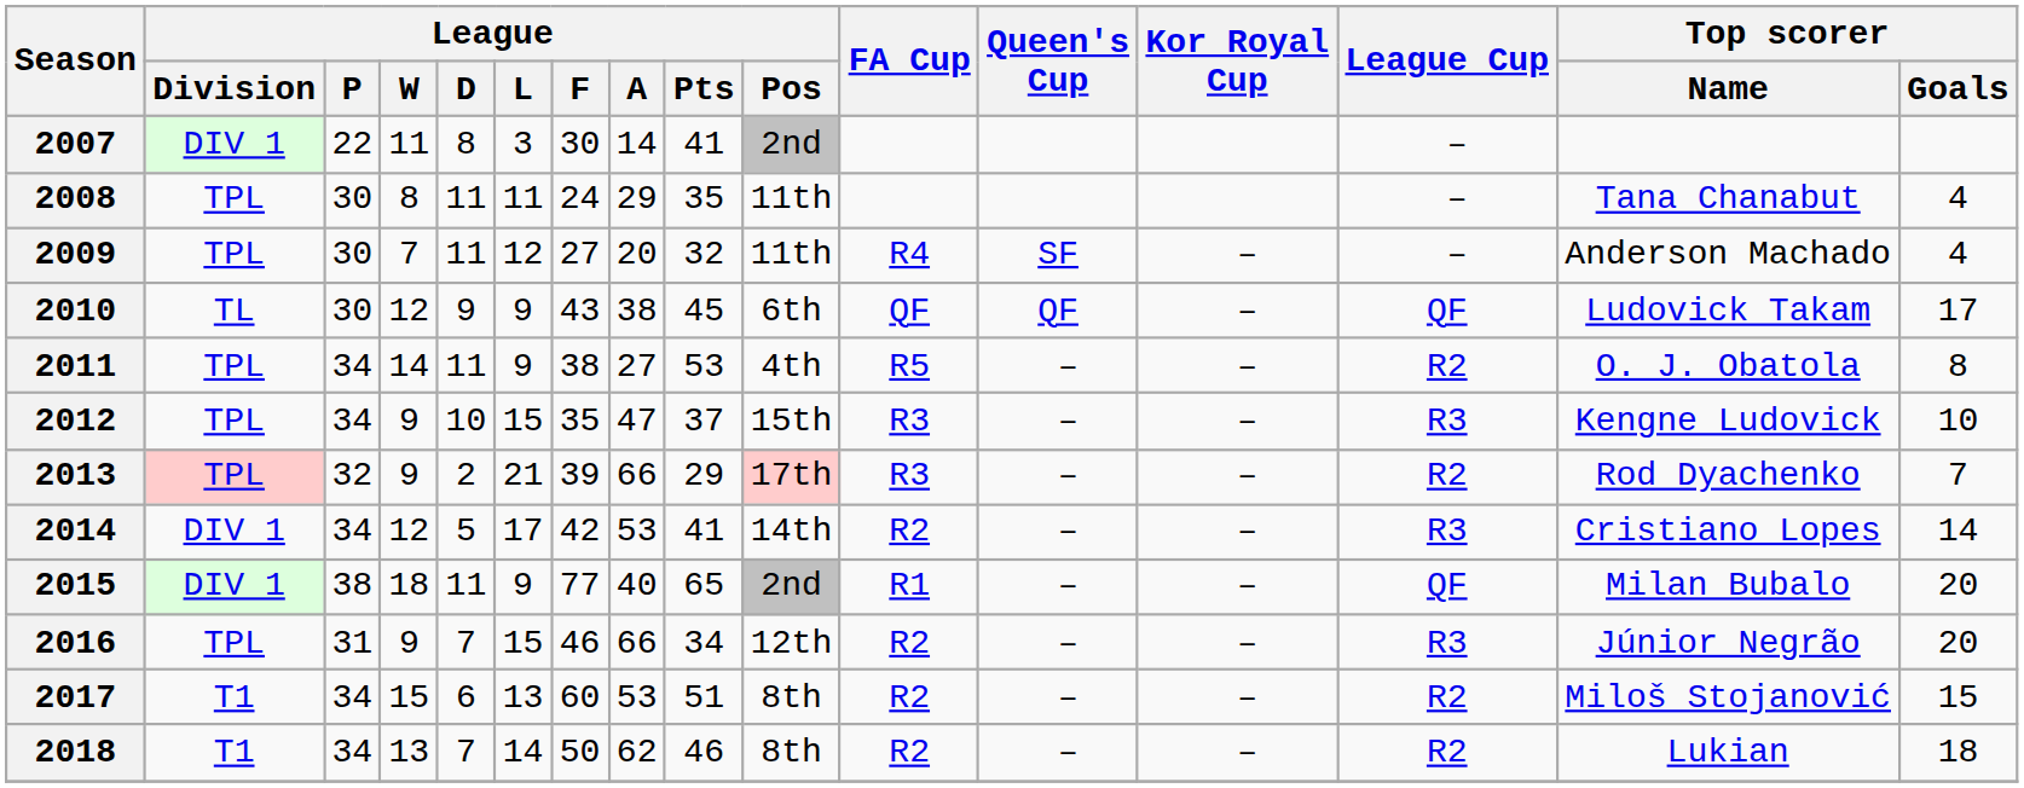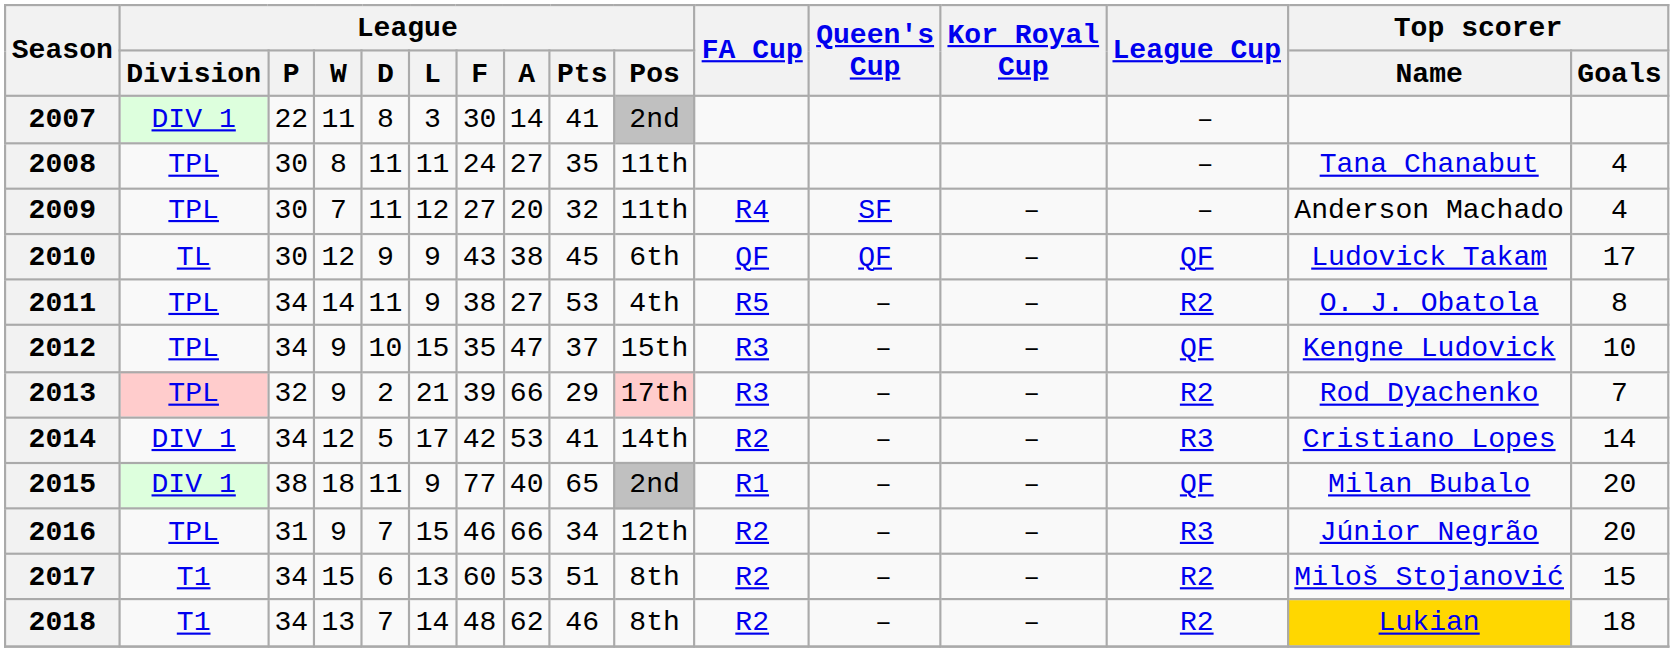2008 | League / A: 29 -> 27
2012 | League Cup: R3 -> QF
2018 | League / F: 50 -> 48
2018 | Top scorer / Name: no background -> gold background
